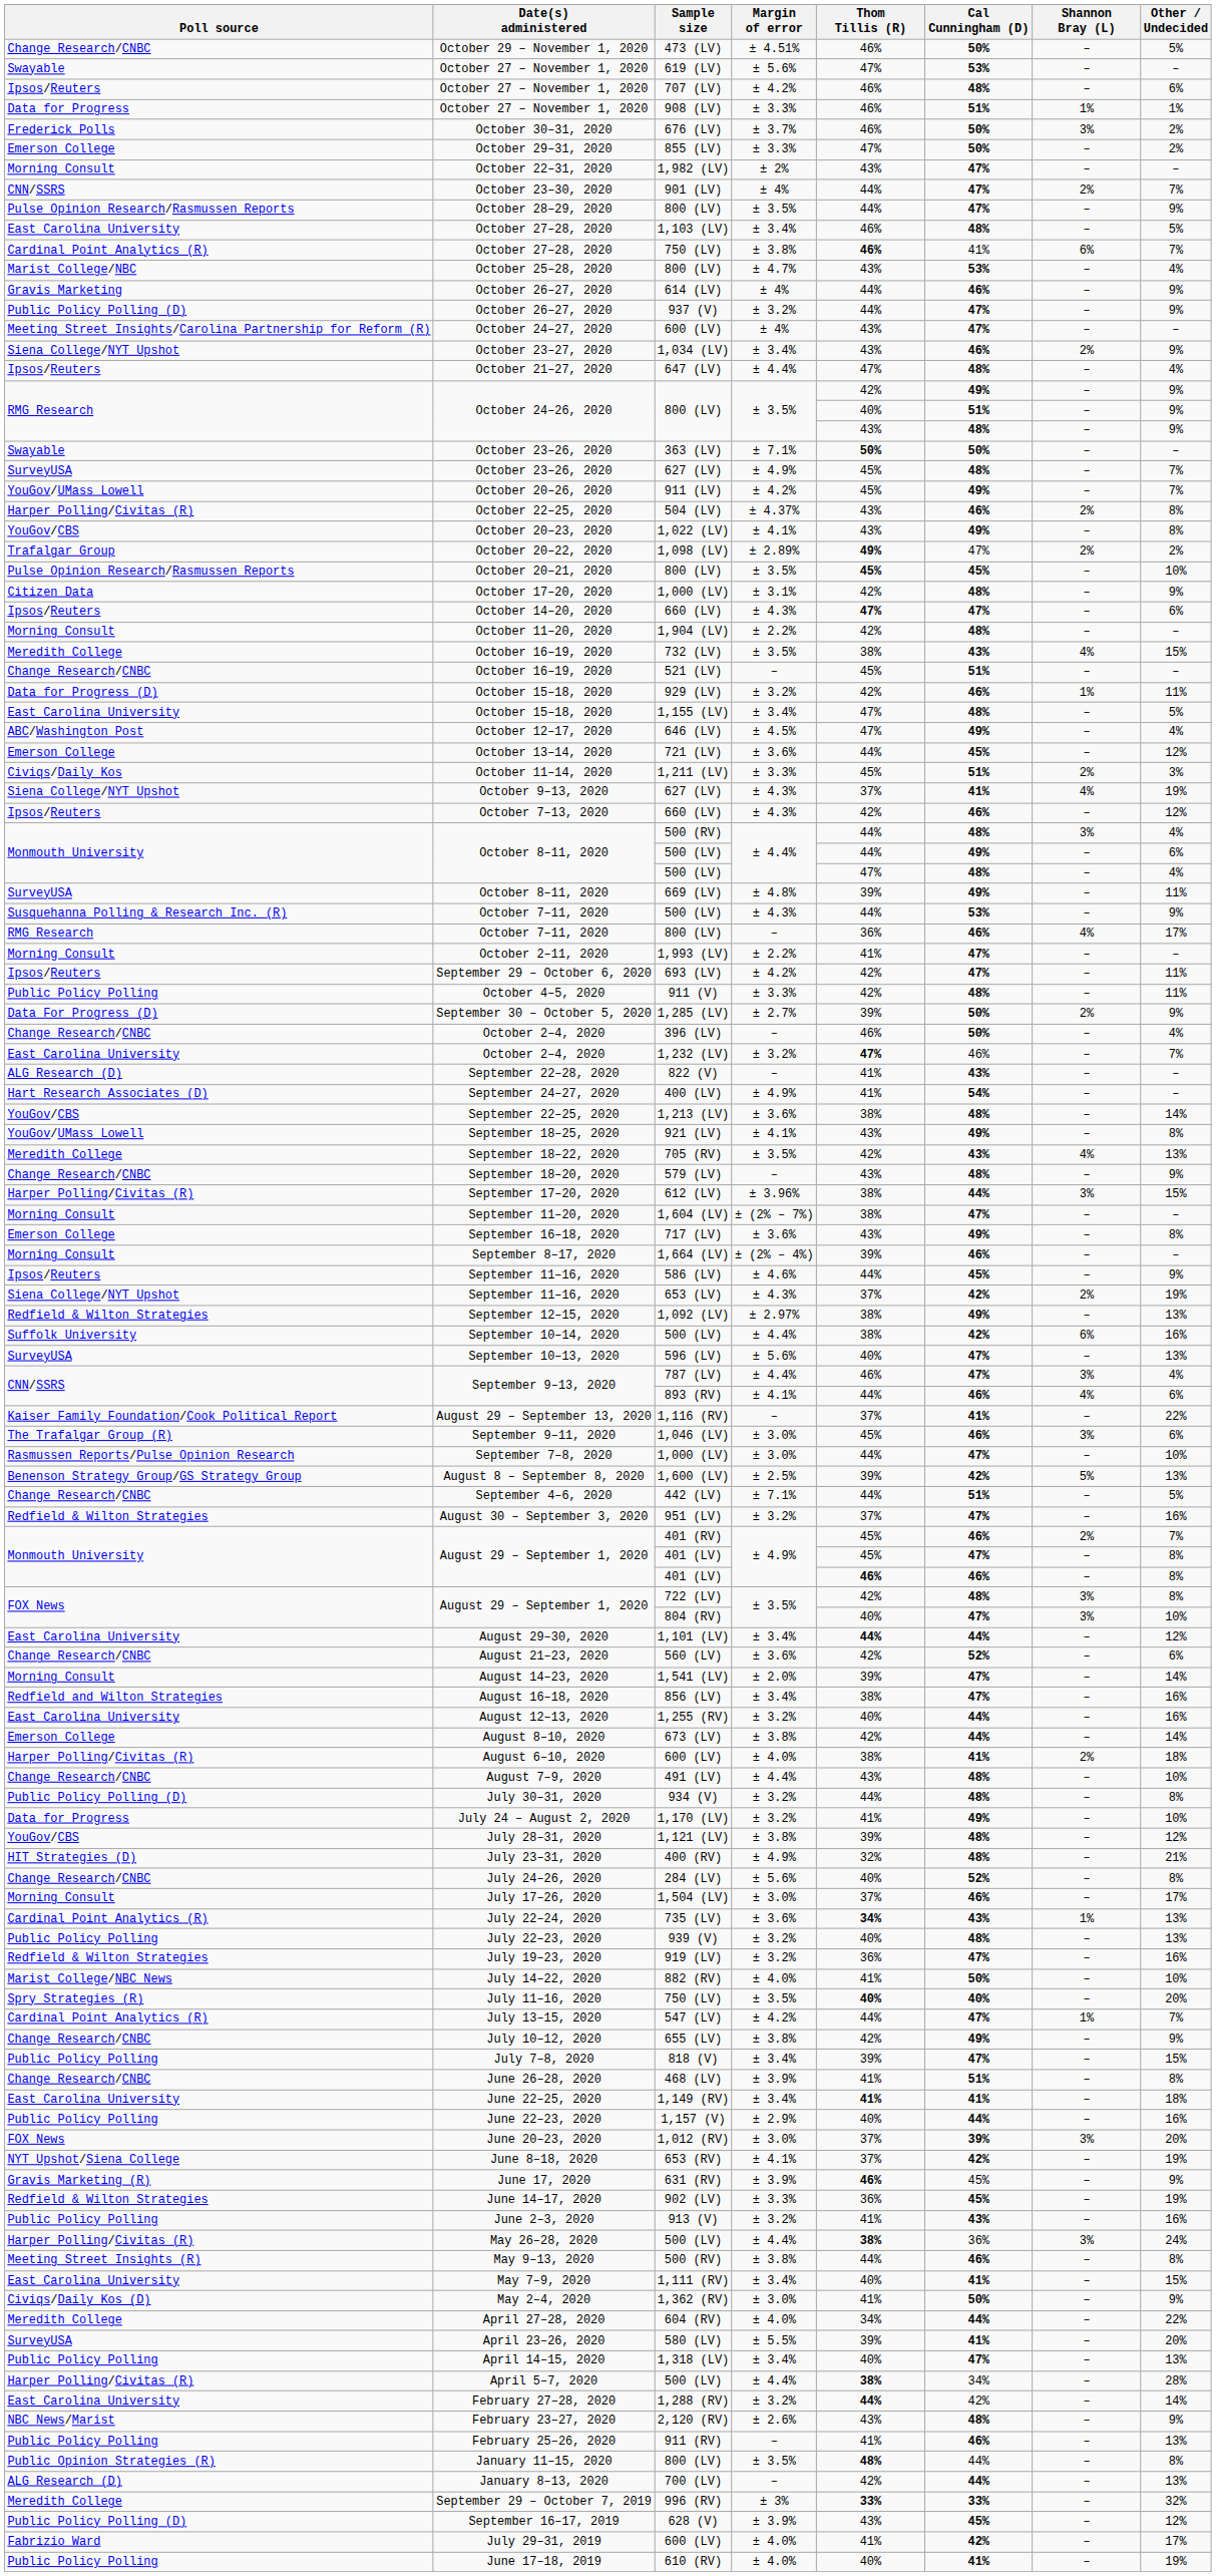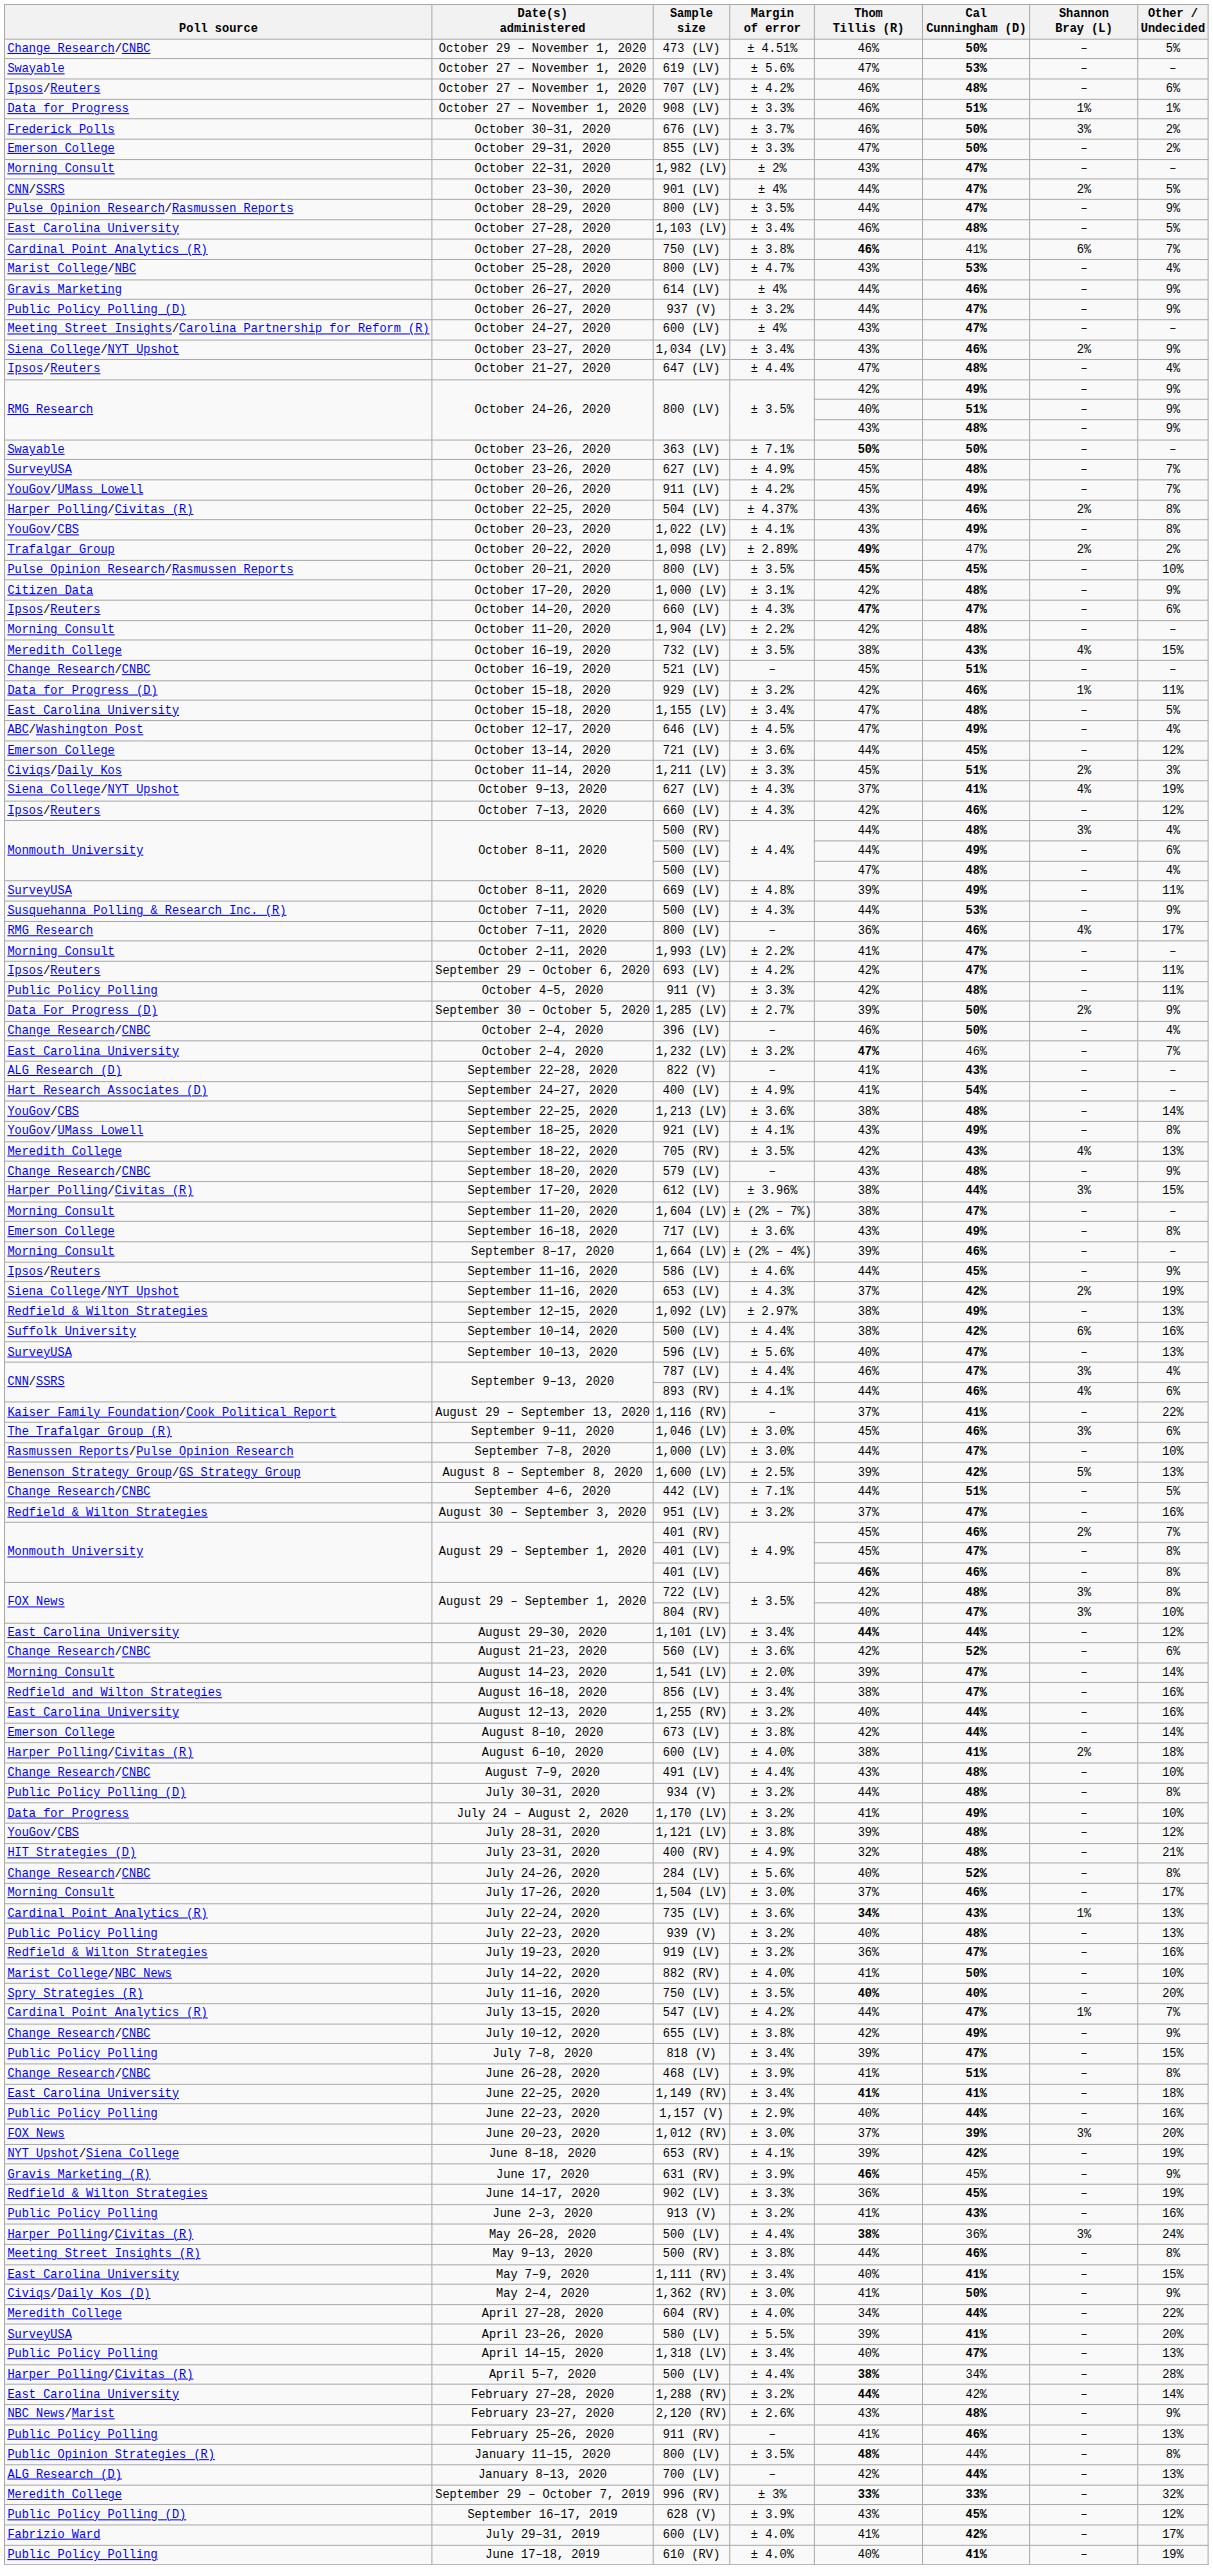October 23–30, 2020 | Other / Undecided: 7% -> 5%
June 8–18, 2020 | Thom Tillis (R): 37% -> 39%
